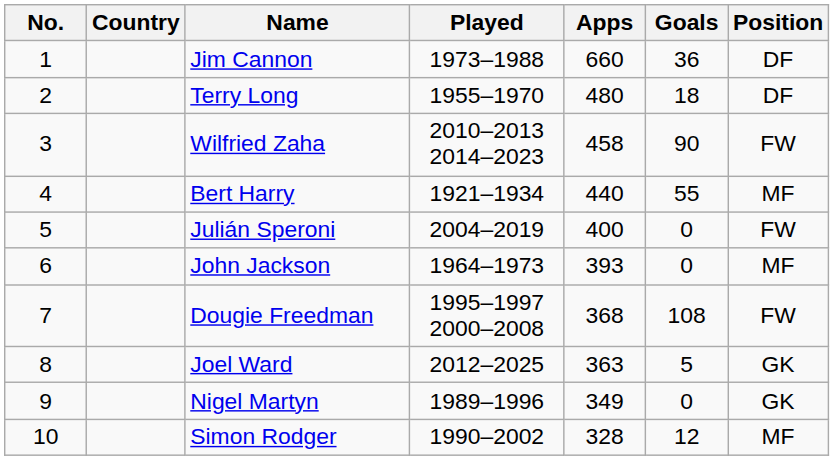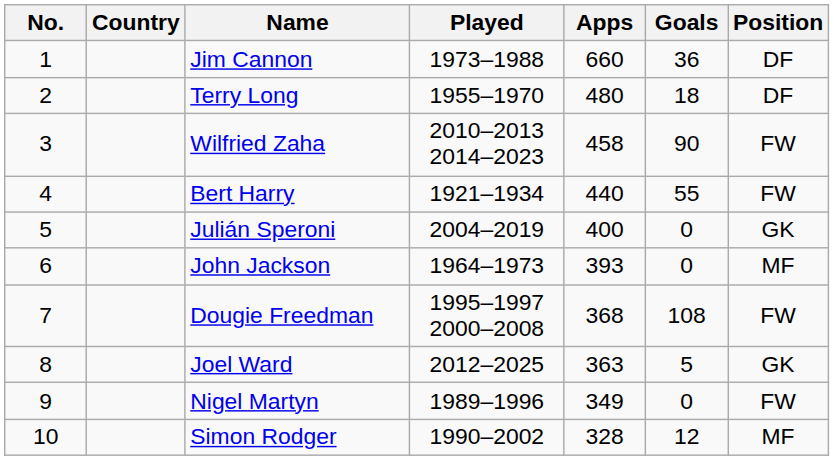Bert Harry | Position: MF -> FW
Julián Speroni | Position: FW -> GK
Nigel Martyn | Position: GK -> FW
